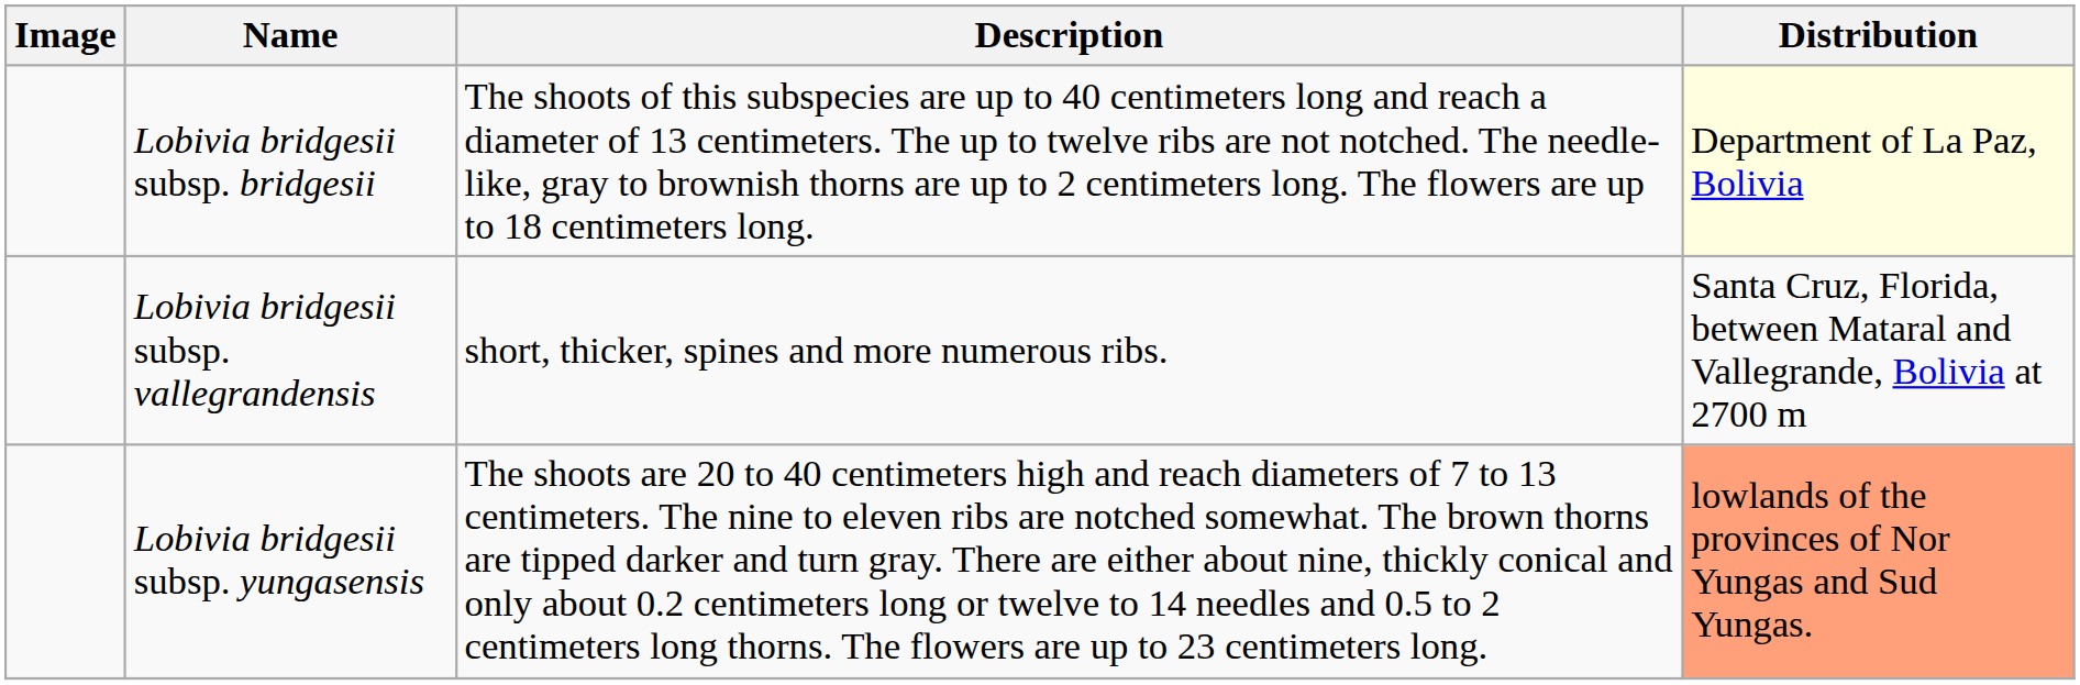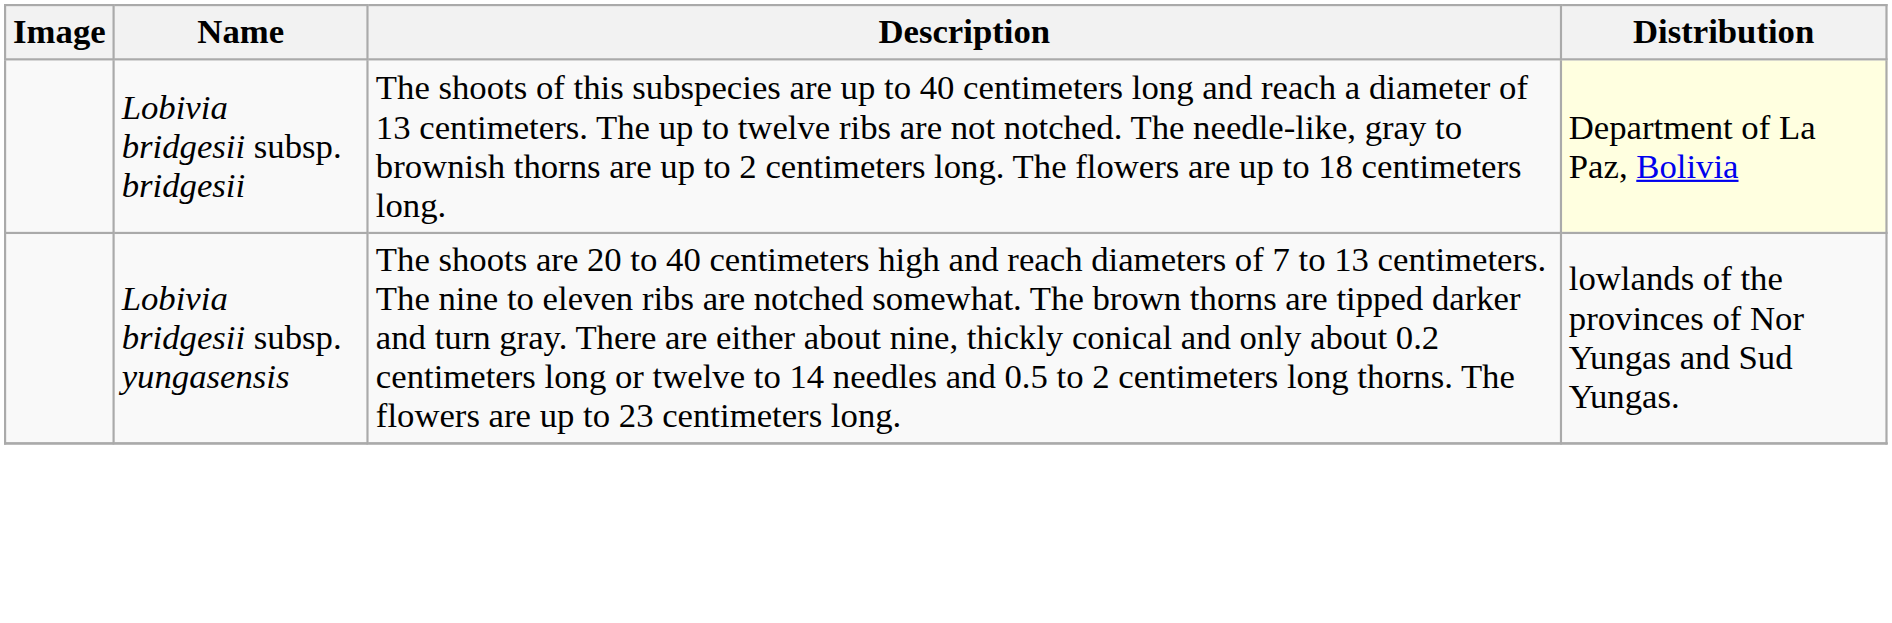- row: Lobivia bridgesii subsp. vallegrandensis | short, thicker, spines and more numerous ribs. | Santa Cruz, Florida, between Mataral and Vallegrande, Bolivia at 2700 m
Lobivia bridgesii subsp. yungasensis | Distribution: lightsalmon background -> no background
